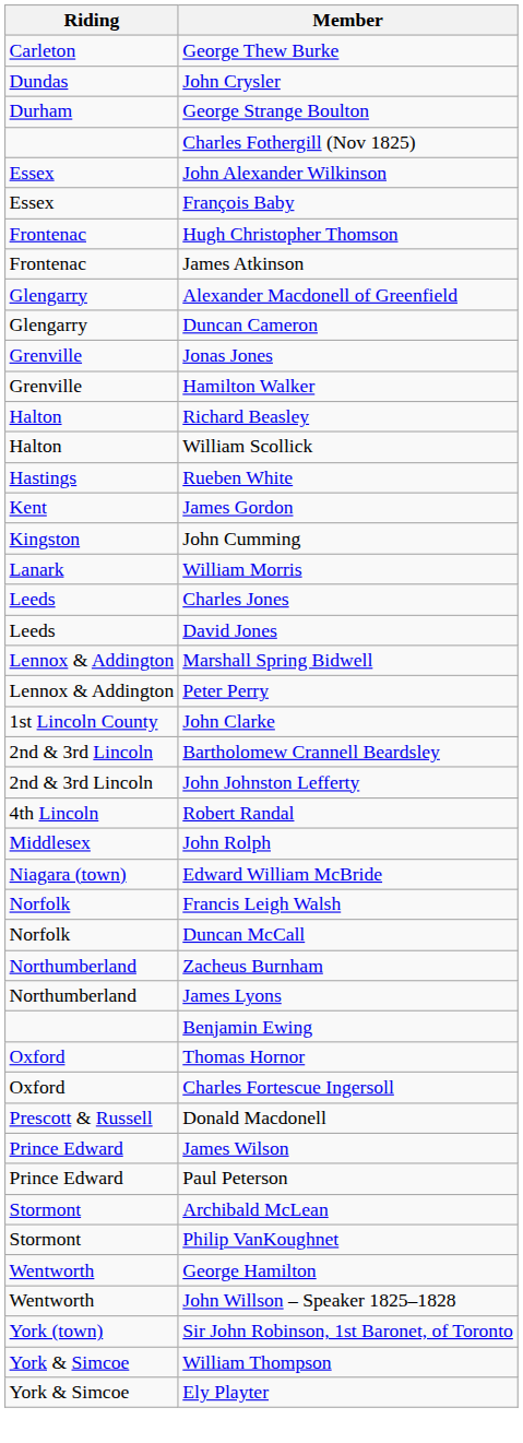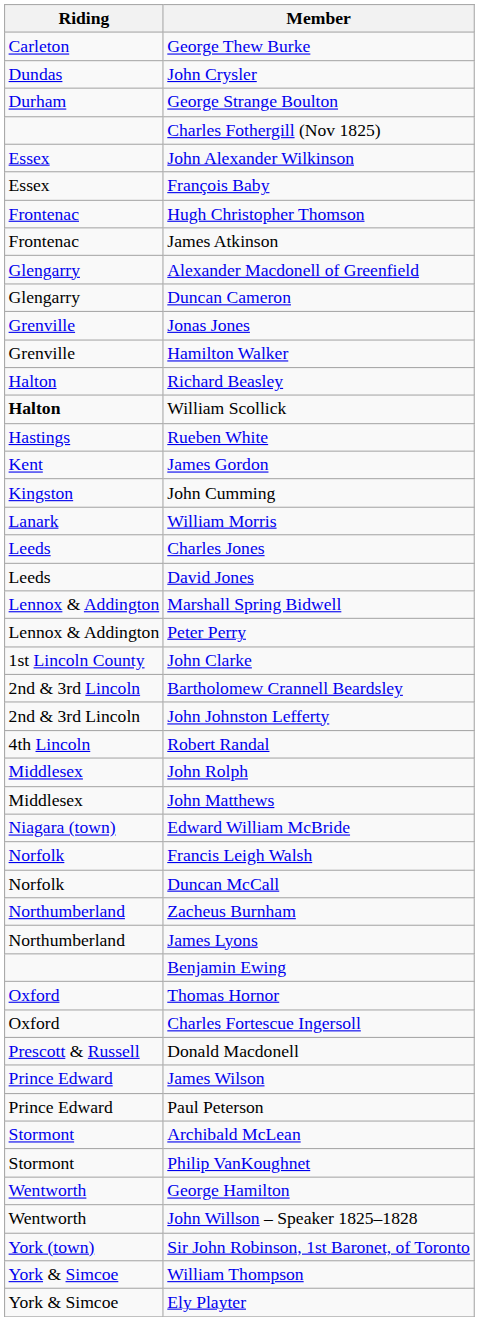William Scollick | Riding: normal -> bold
+ row: Middlesex | John Matthews
